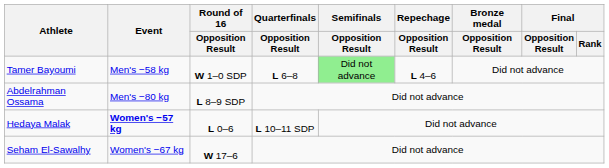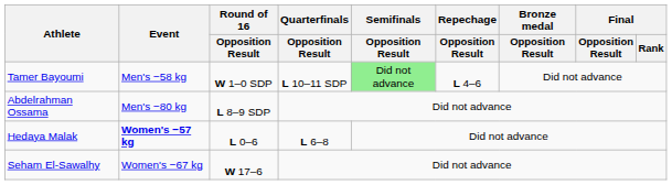Tamer Bayoumi | Quarterfinals / Opposition Result: L 6–8 -> L 10–11 SDP
Hedaya Malak | Quarterfinals / Opposition Result: L 10–11 SDP -> L 6–8
